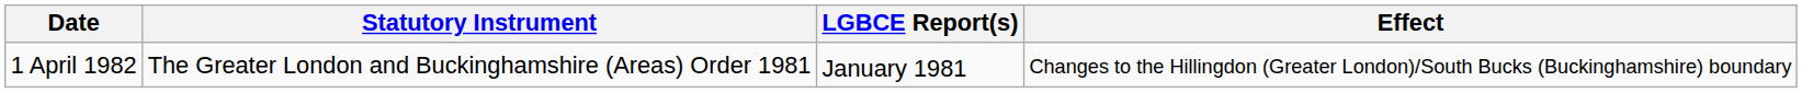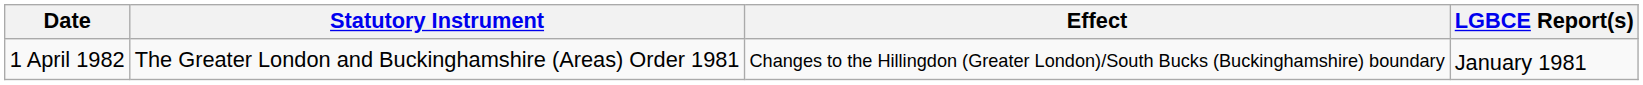columns swapped: Effect <-> LGBCE Report(s)
